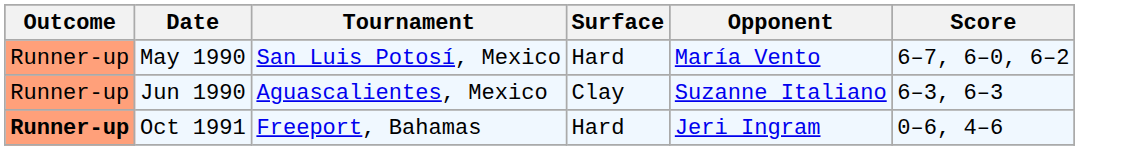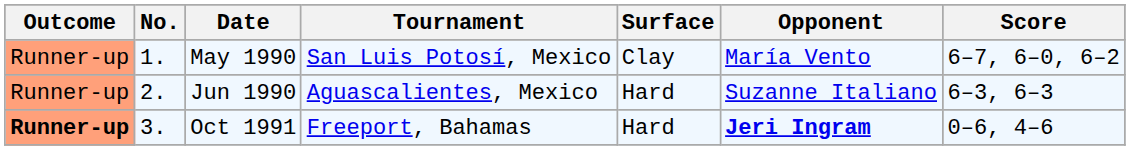+ column: No. | 1. | 2. | 3.
May 1990 | Surface: Hard -> Clay
Jun 1990 | Surface: Clay -> Hard
Oct 1991 | Opponent: normal -> bold
